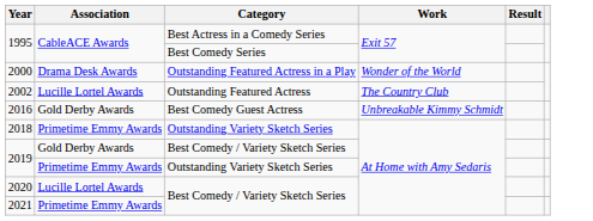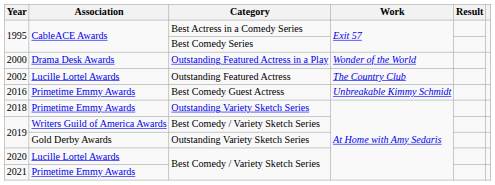2016 | Association: Gold Derby Awards -> Primetime Emmy Awards
2019 / Best Comedy / Variety Sketch Series | Association: Gold Derby Awards -> Writers Guild of America Awards
2019 / Outstanding Variety Sketch Series | Association: Primetime Emmy Awards -> Gold Derby Awards
